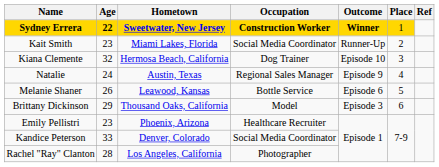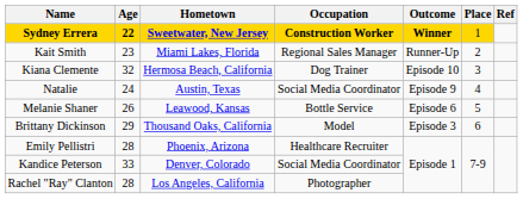Kait Smith | Occupation: Social Media Coordinator -> Regional Sales Manager
Natalie | Occupation: Regional Sales Manager -> Social Media Coordinator
Emily Pellistri | Age: 23 -> 28
